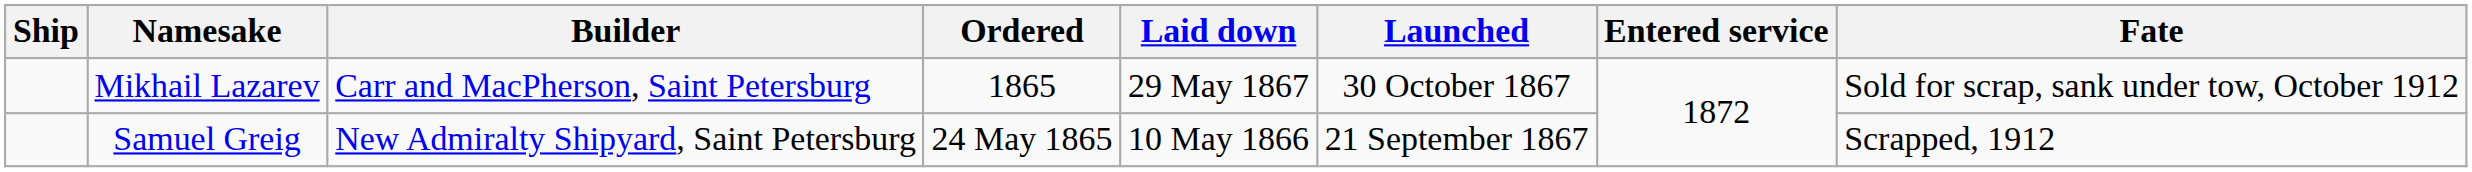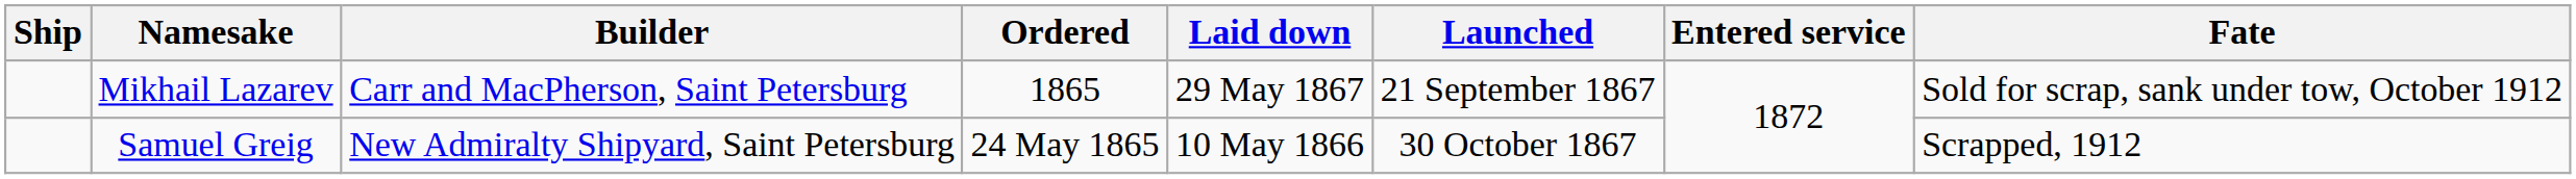Mikhail Lazarev | Launched: 30 October 1867 -> 21 September 1867
Samuel Greig | Launched: 21 September 1867 -> 30 October 1867
